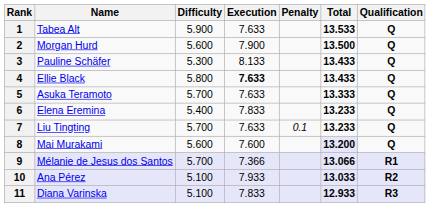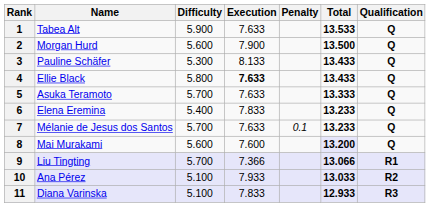7 | Name: Liu Tingting -> Mélanie de Jesus dos Santos
9 | Name: Mélanie de Jesus dos Santos -> Liu Tingting
